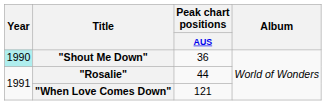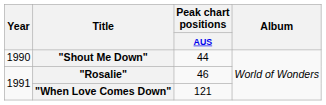"Shout Me Down" | Year: paleturquoise background -> no background
"Shout Me Down" | Peak chart positions / AUS: 36 -> 44
"Rosalie" | Peak chart positions / AUS: 44 -> 46
